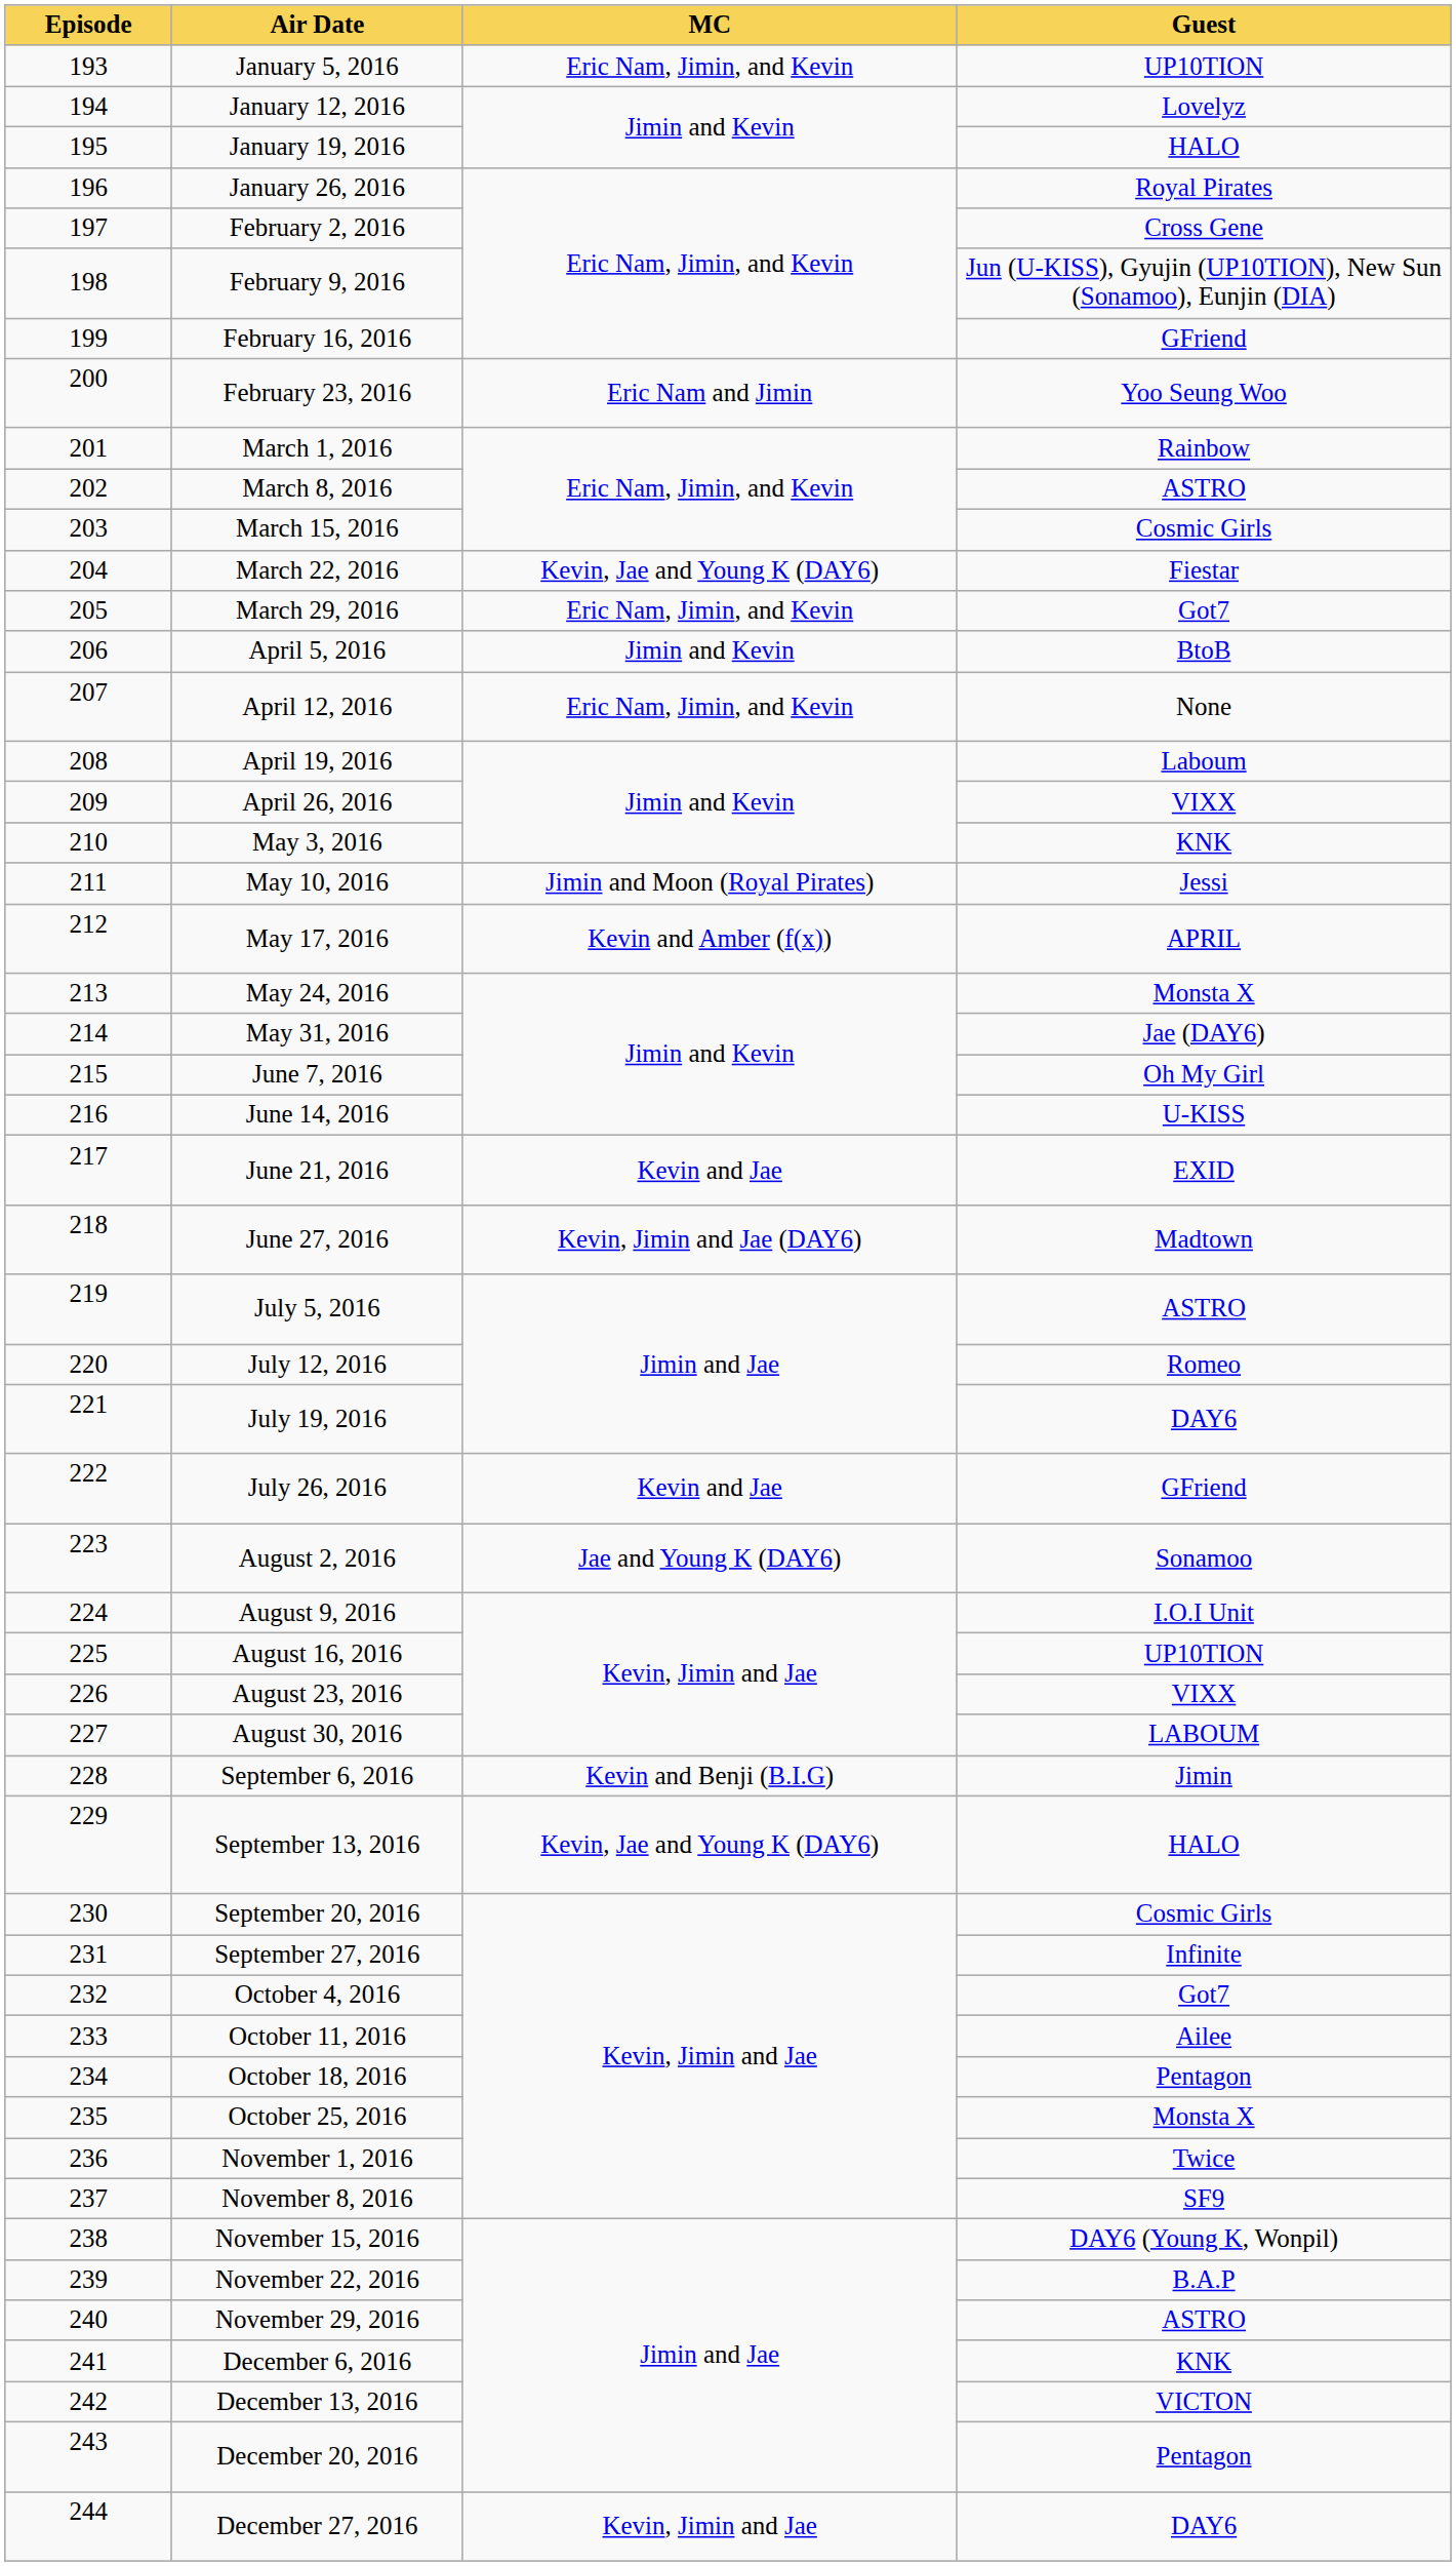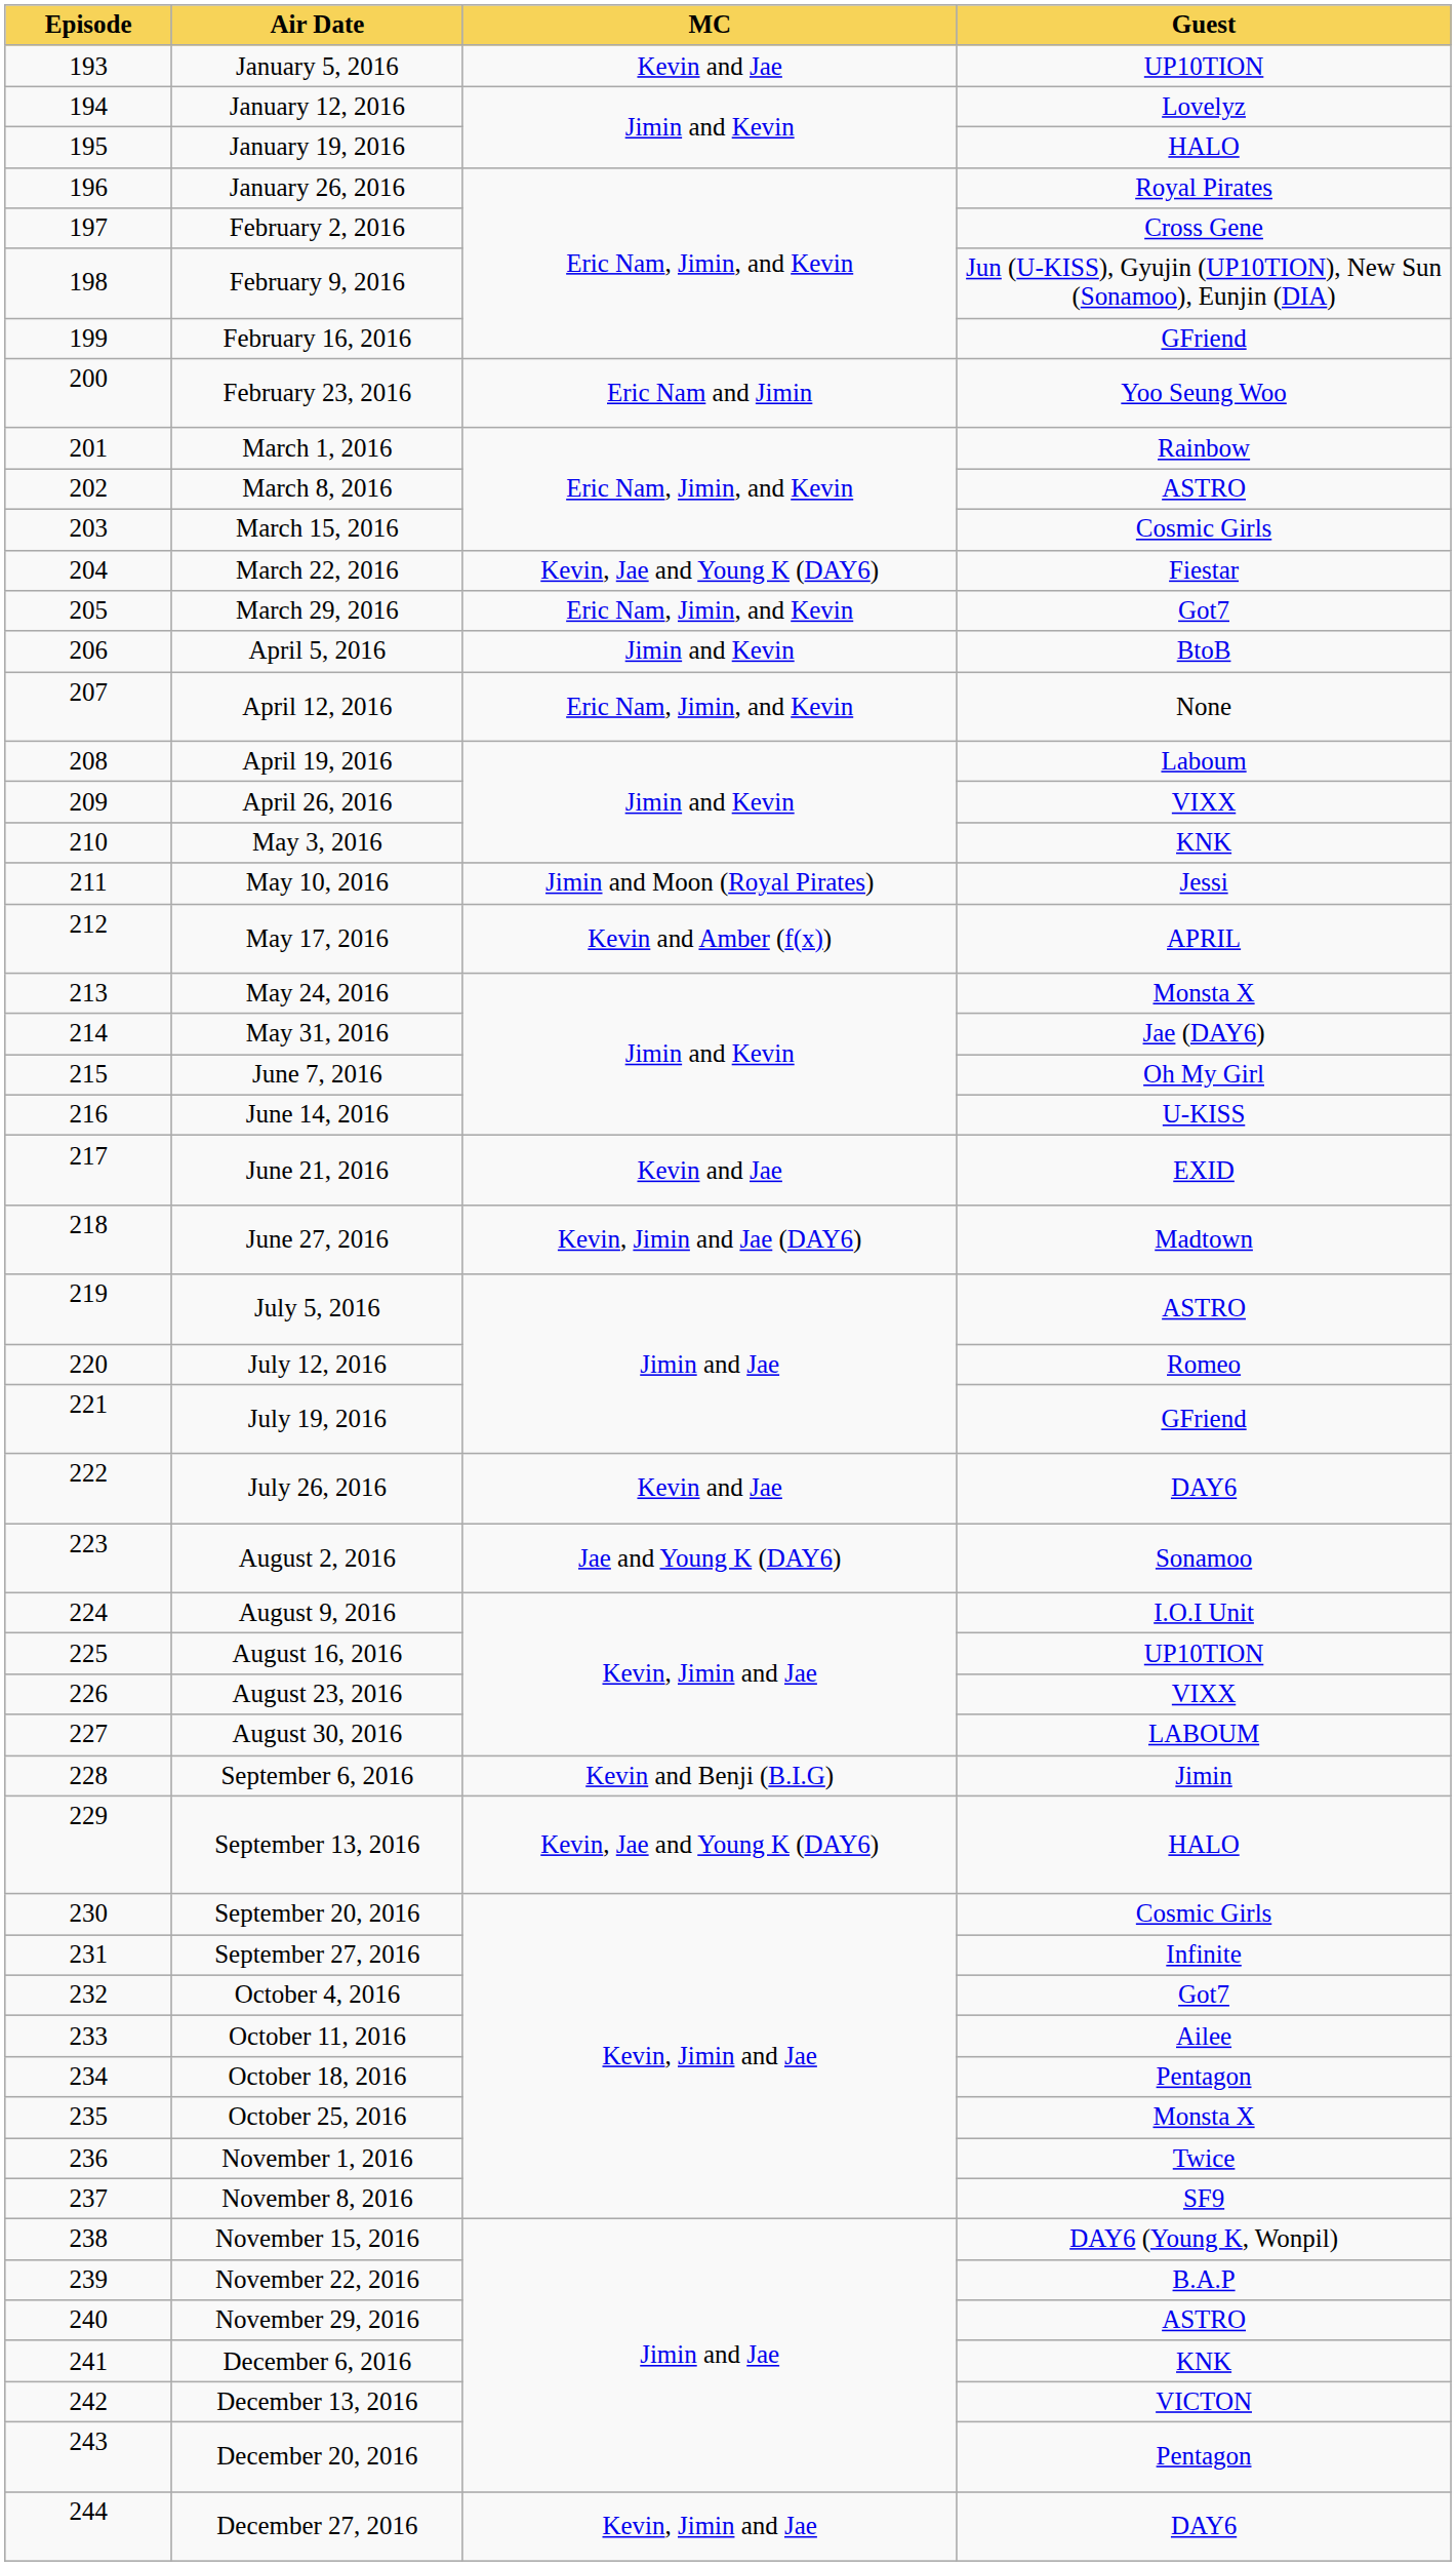January 5, 2016 | MC: Eric Nam, Jimin, and Kevin -> Kevin and Jae
July 19, 2016 | Guest: DAY6 -> GFriend
July 26, 2016 | Guest: GFriend -> DAY6
